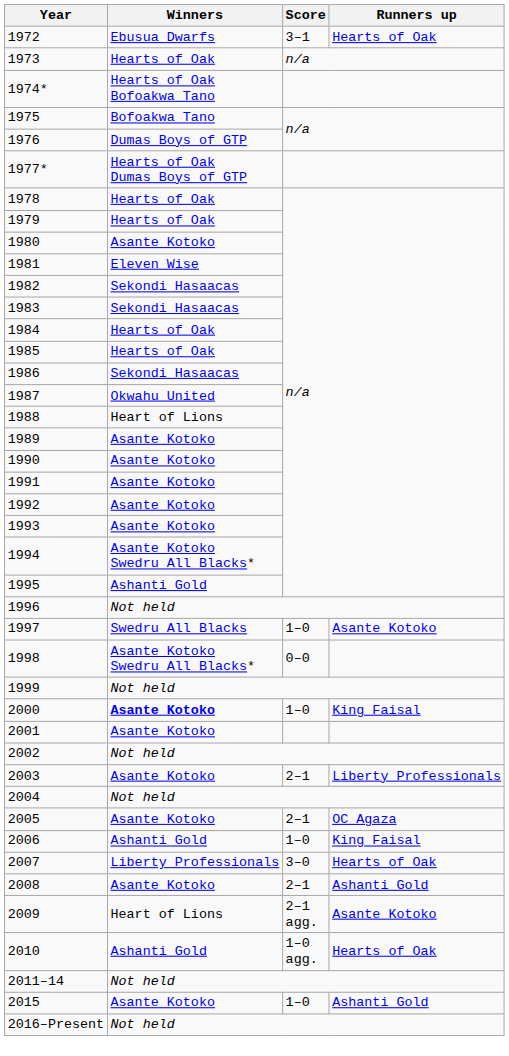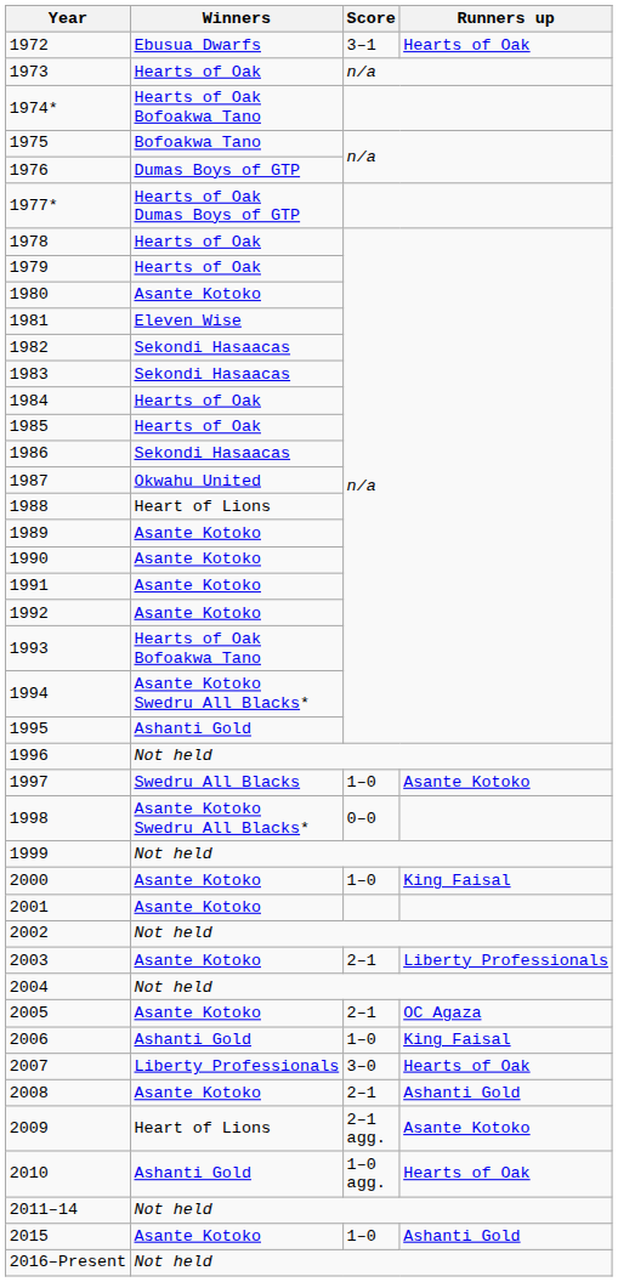1993 | Winners: Asante Kotoko -> Hearts of Oak Bofoakwa Tano
2000 | Winners: bold -> normal
